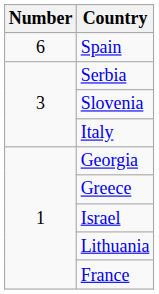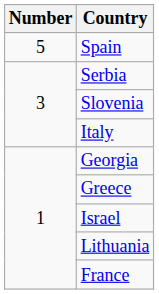Spain | Number: 6 -> 5
